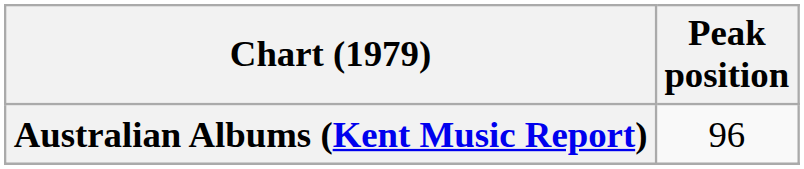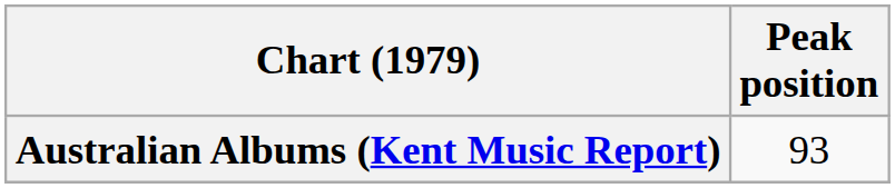Australian Albums (Kent Music Report) | Peak position: 96 -> 93
